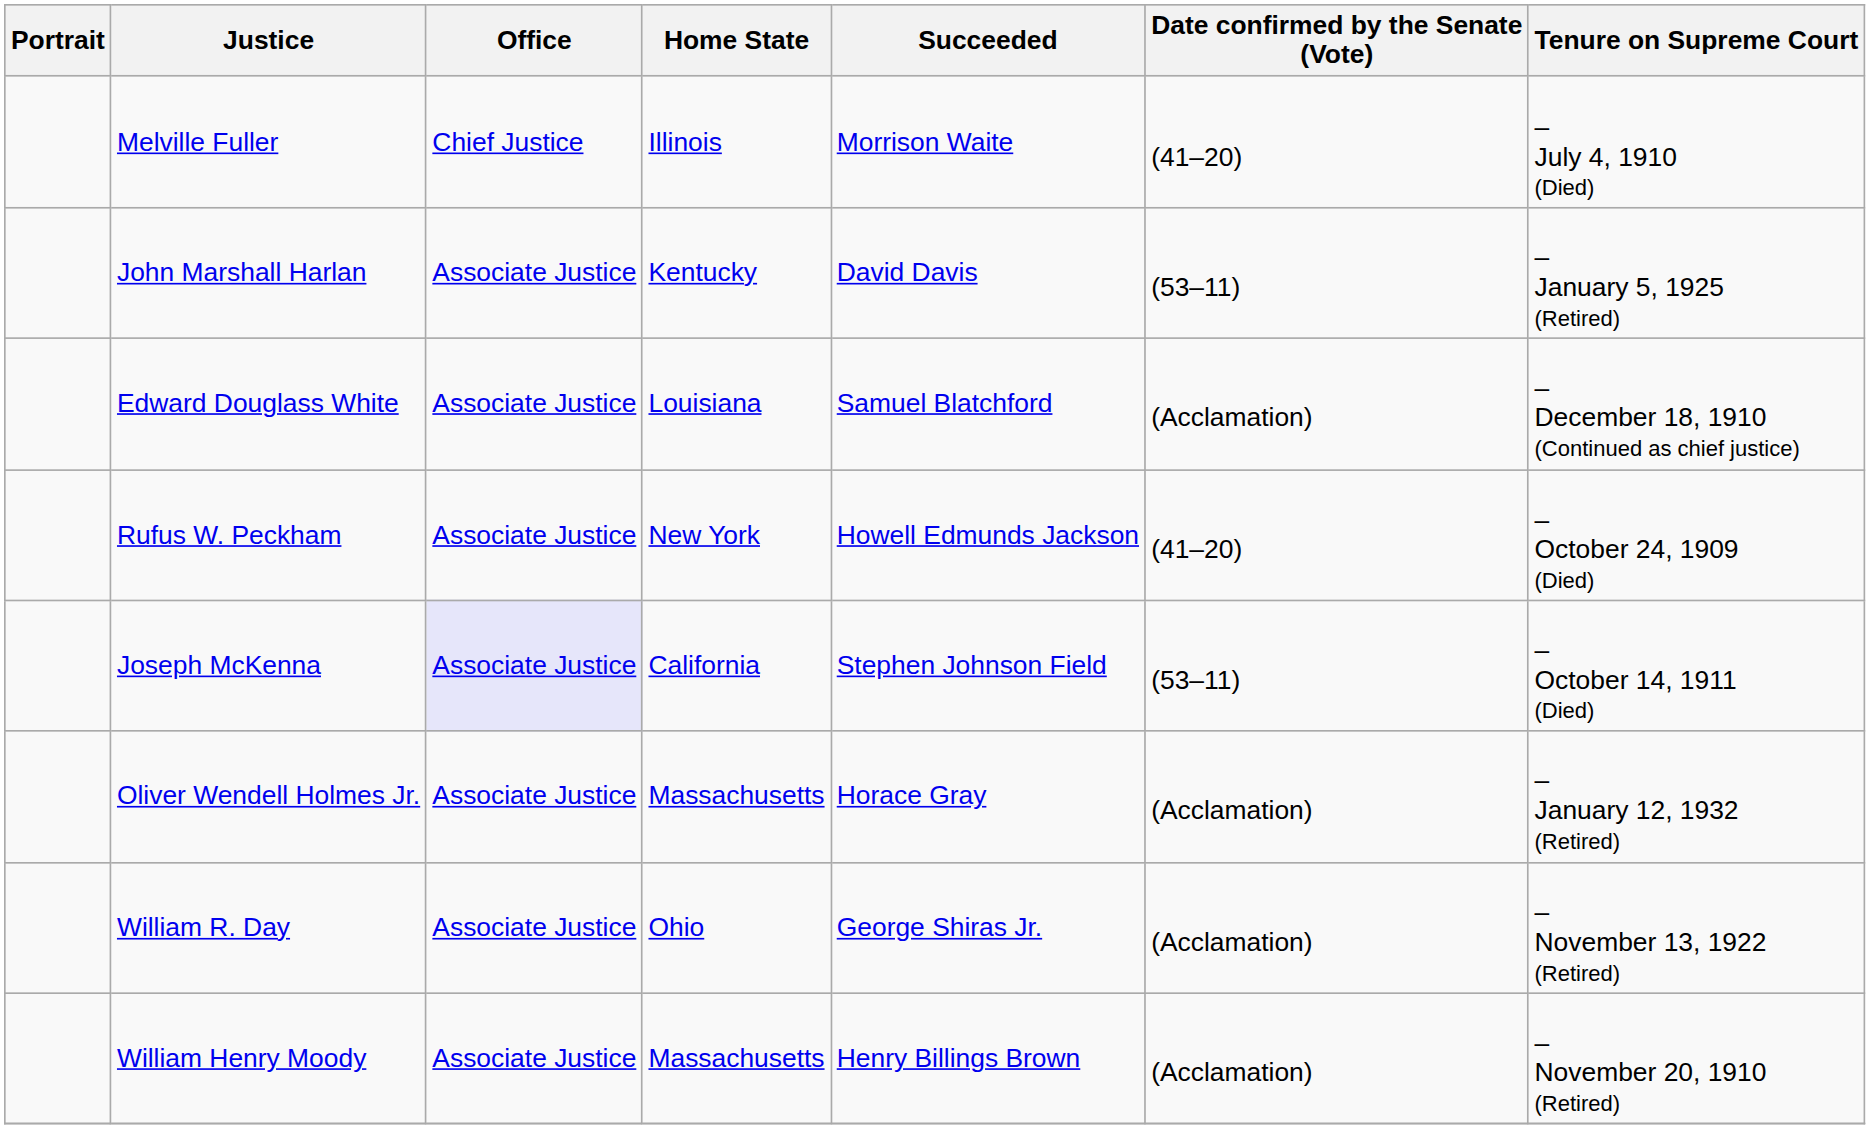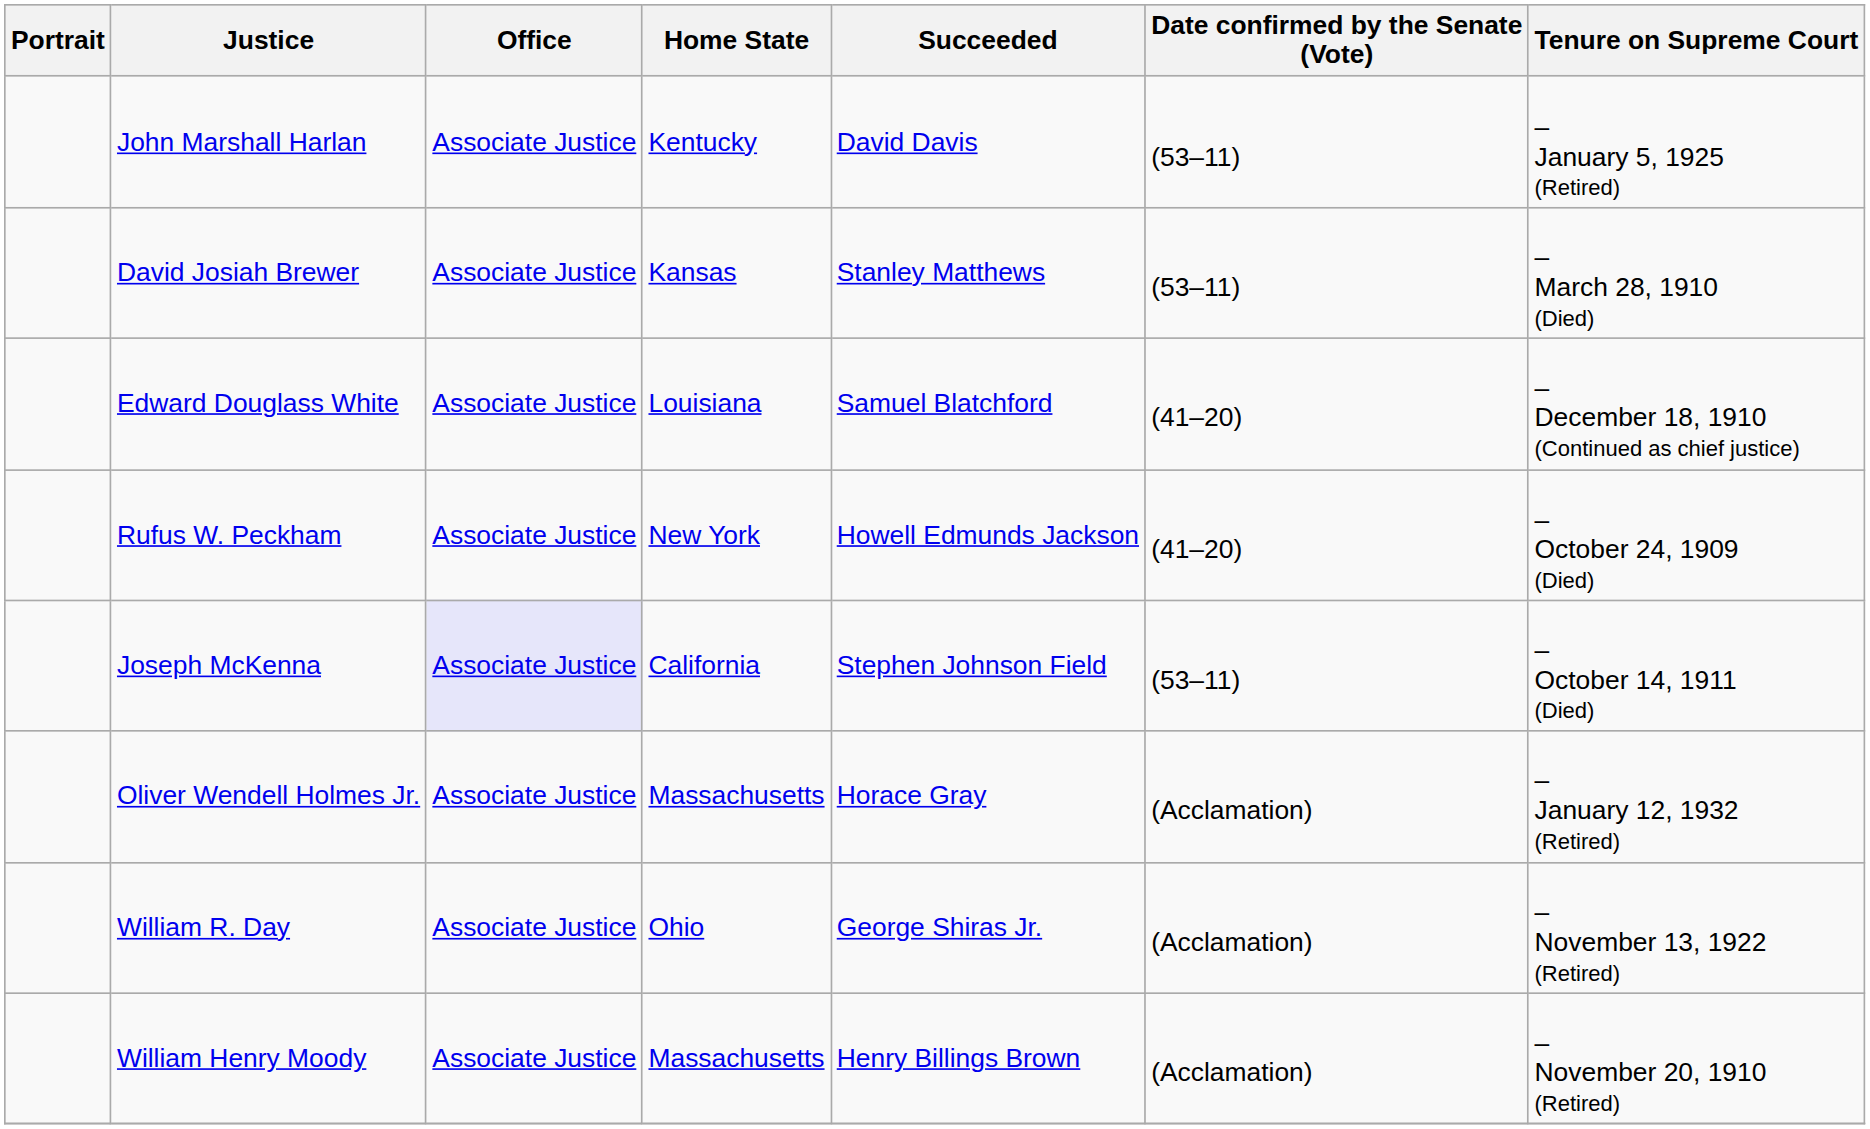- row: Melville Fuller | Chief Justice | Illinois | Morrison Waite | (41–20) | – July 4, 1910 (Died)
+ row: David Josiah Brewer | Associate Justice | Kansas | Stanley Matthews | (53–11) | – March 28, 1910 (Died)
Edward Douglass White | Date confirmed by the Senate (Vote): (Acclamation) -> (41–20)
